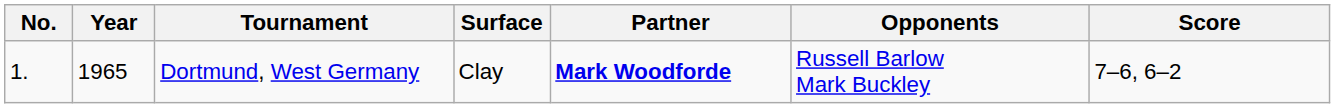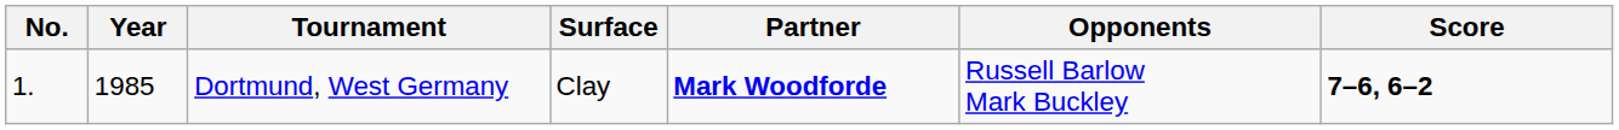Dortmund, West Germany | Year: 1965 -> 1985
Dortmund, West Germany | Score: normal -> bold
